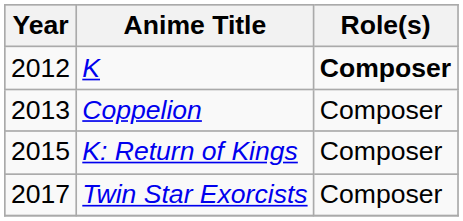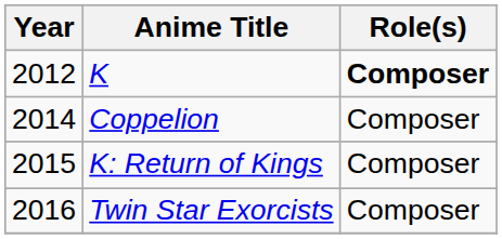Coppelion | Year: 2013 -> 2014
Twin Star Exorcists | Year: 2017 -> 2016
